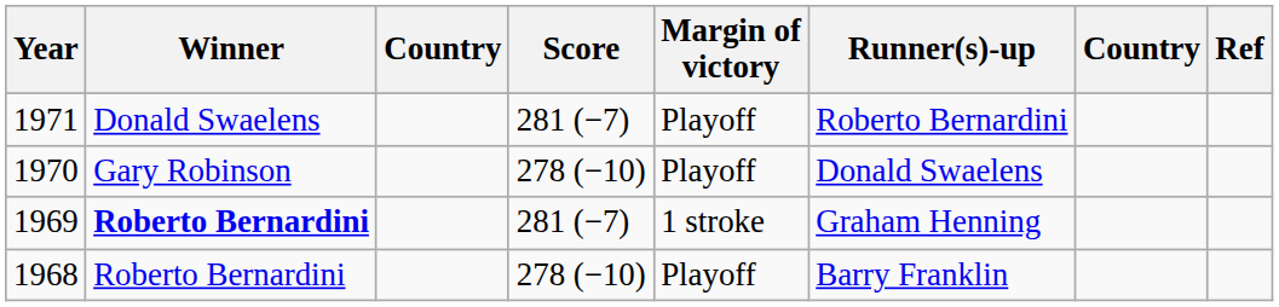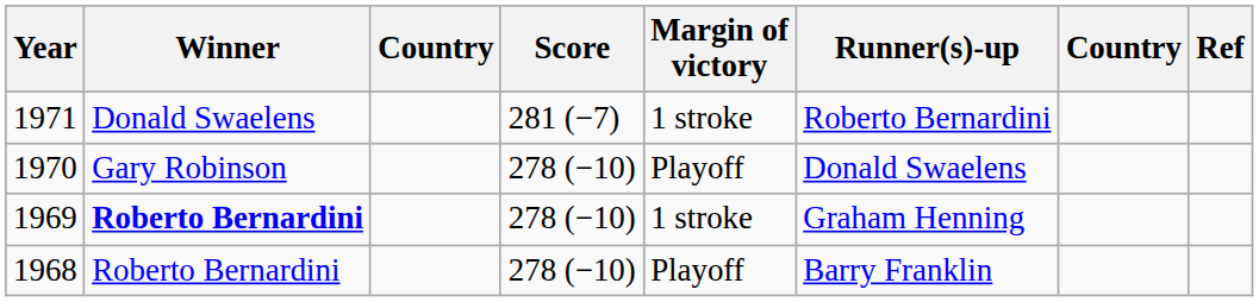1971 | Margin of victory: Playoff -> 1 stroke
1969 | Score: 281 (−7) -> 278 (−10)
